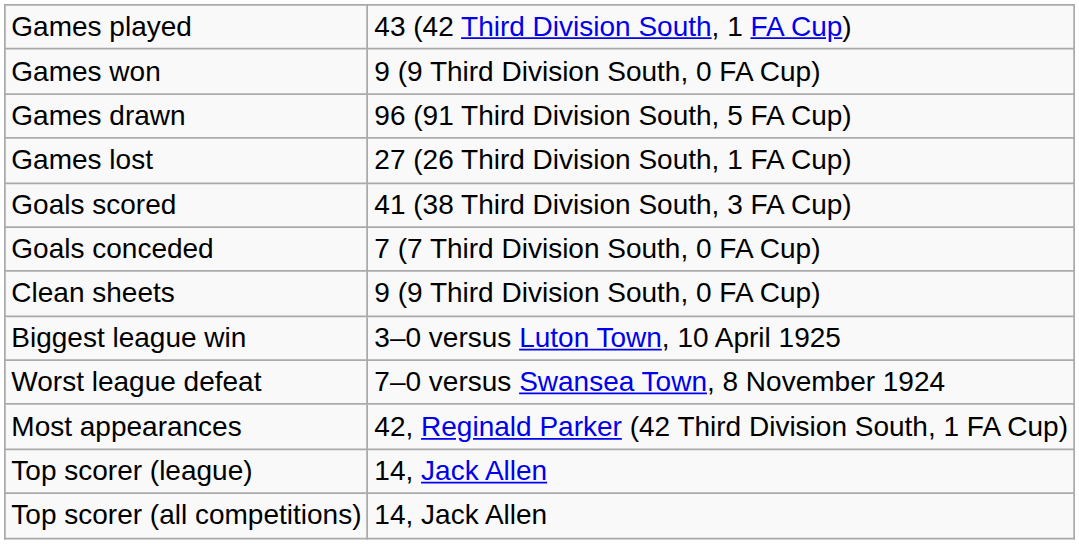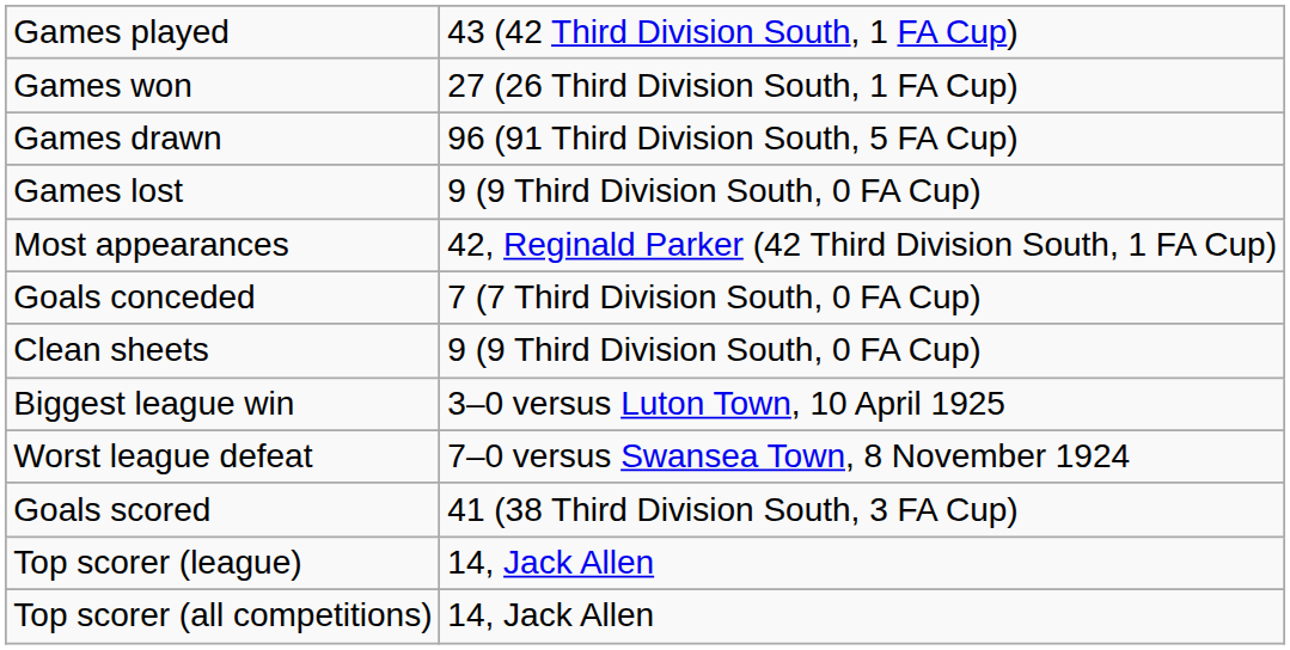Games won | column 2: 9 (9 Third Division South, 0 FA Cup) -> 27 (26 Third Division South, 1 FA Cup)
Games lost | column 2: 27 (26 Third Division South, 1 FA Cup) -> 9 (9 Third Division South, 0 FA Cup)
rows swapped: Goals scored <-> Most appearances
